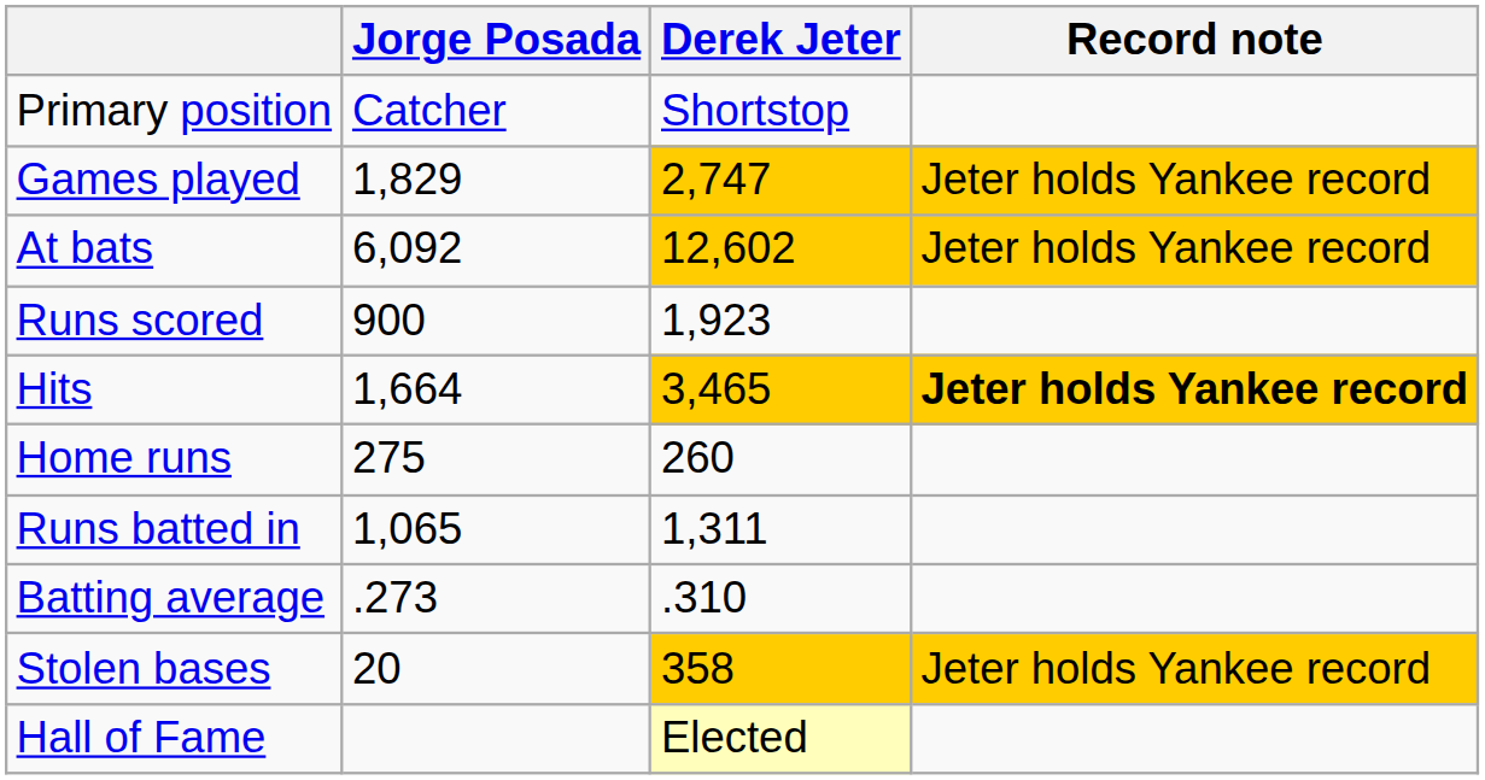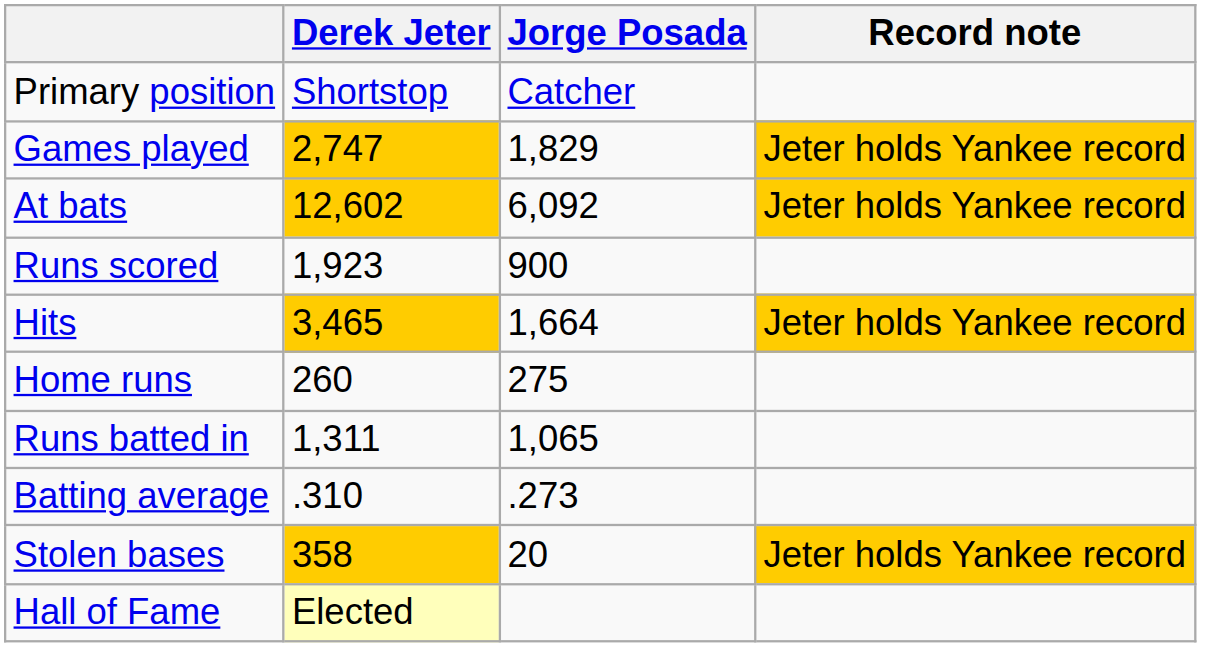columns swapped: Derek Jeter <-> Jorge Posada
Hits | Record note: bold -> normal
